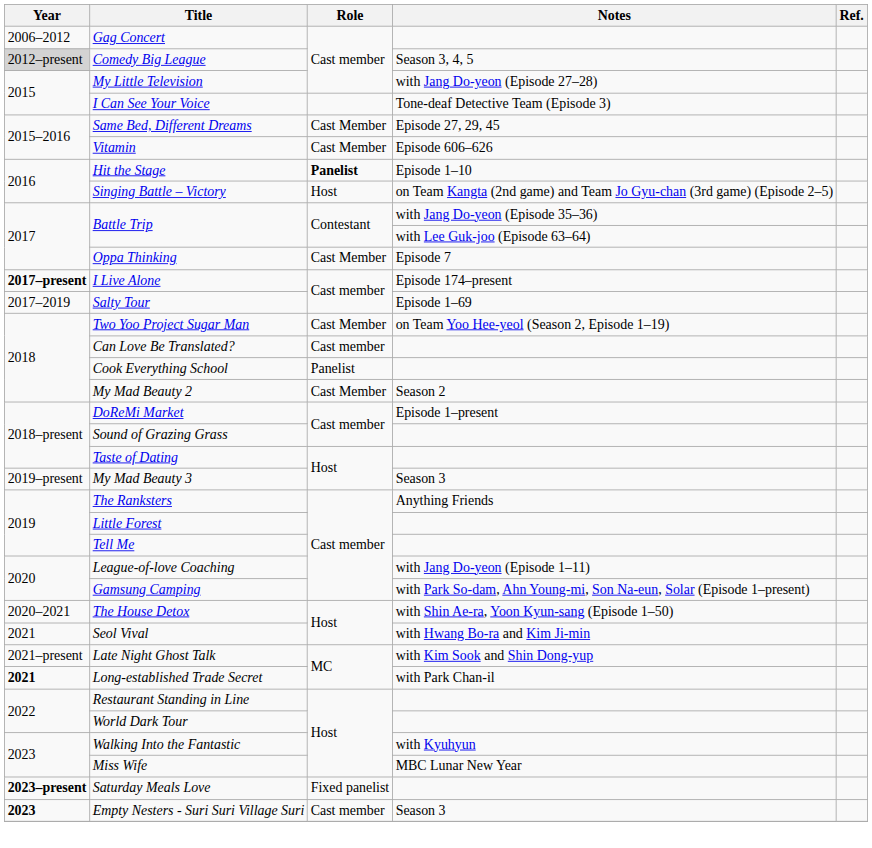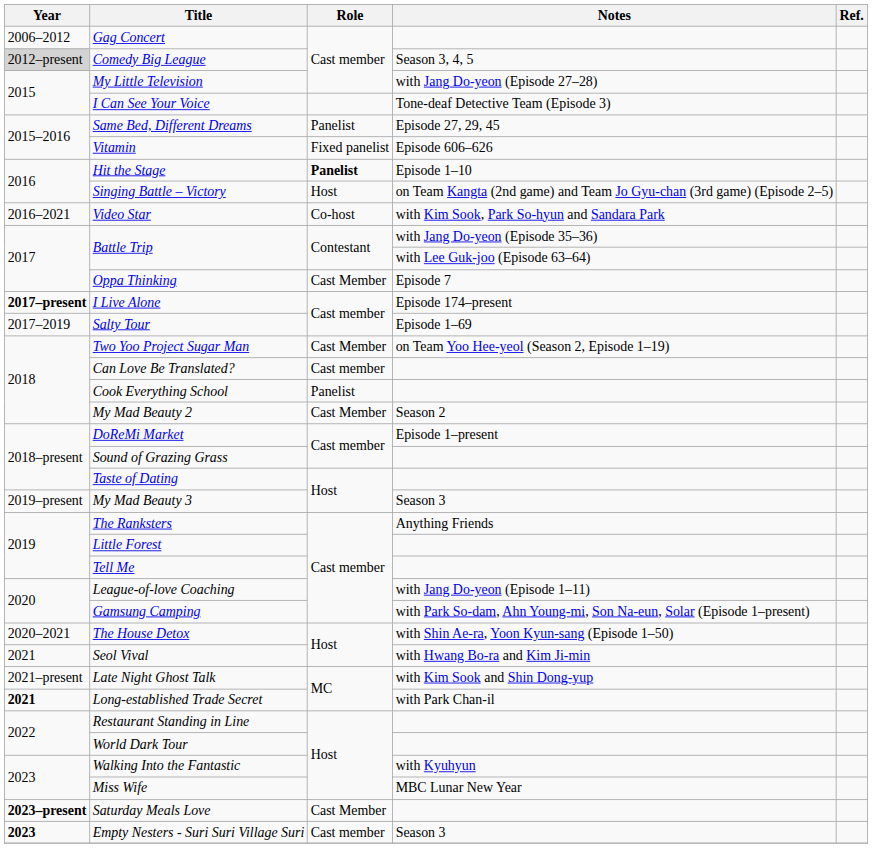Same Bed, Different Dreams | Role: Cast Member -> Panelist
Vitamin | Role: Cast Member -> Fixed panelist
+ row: 2016–2021 | Video Star | Co-host | with Kim Sook, Park So-hyun and Sandara Park
Saturday Meals Love | Role: Fixed panelist -> Cast Member
